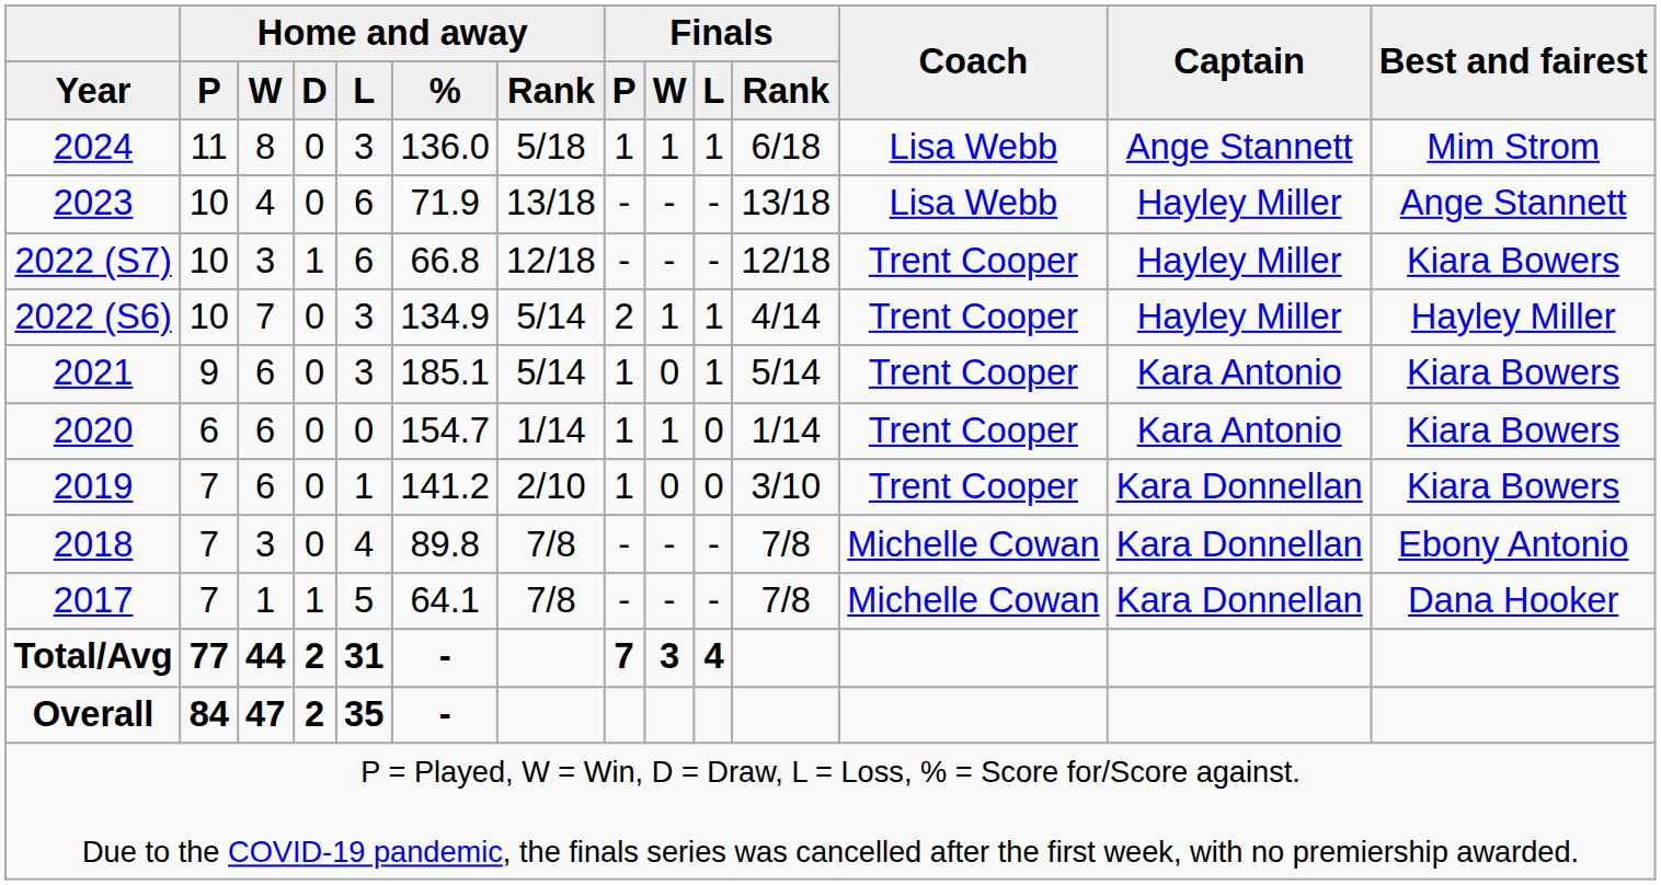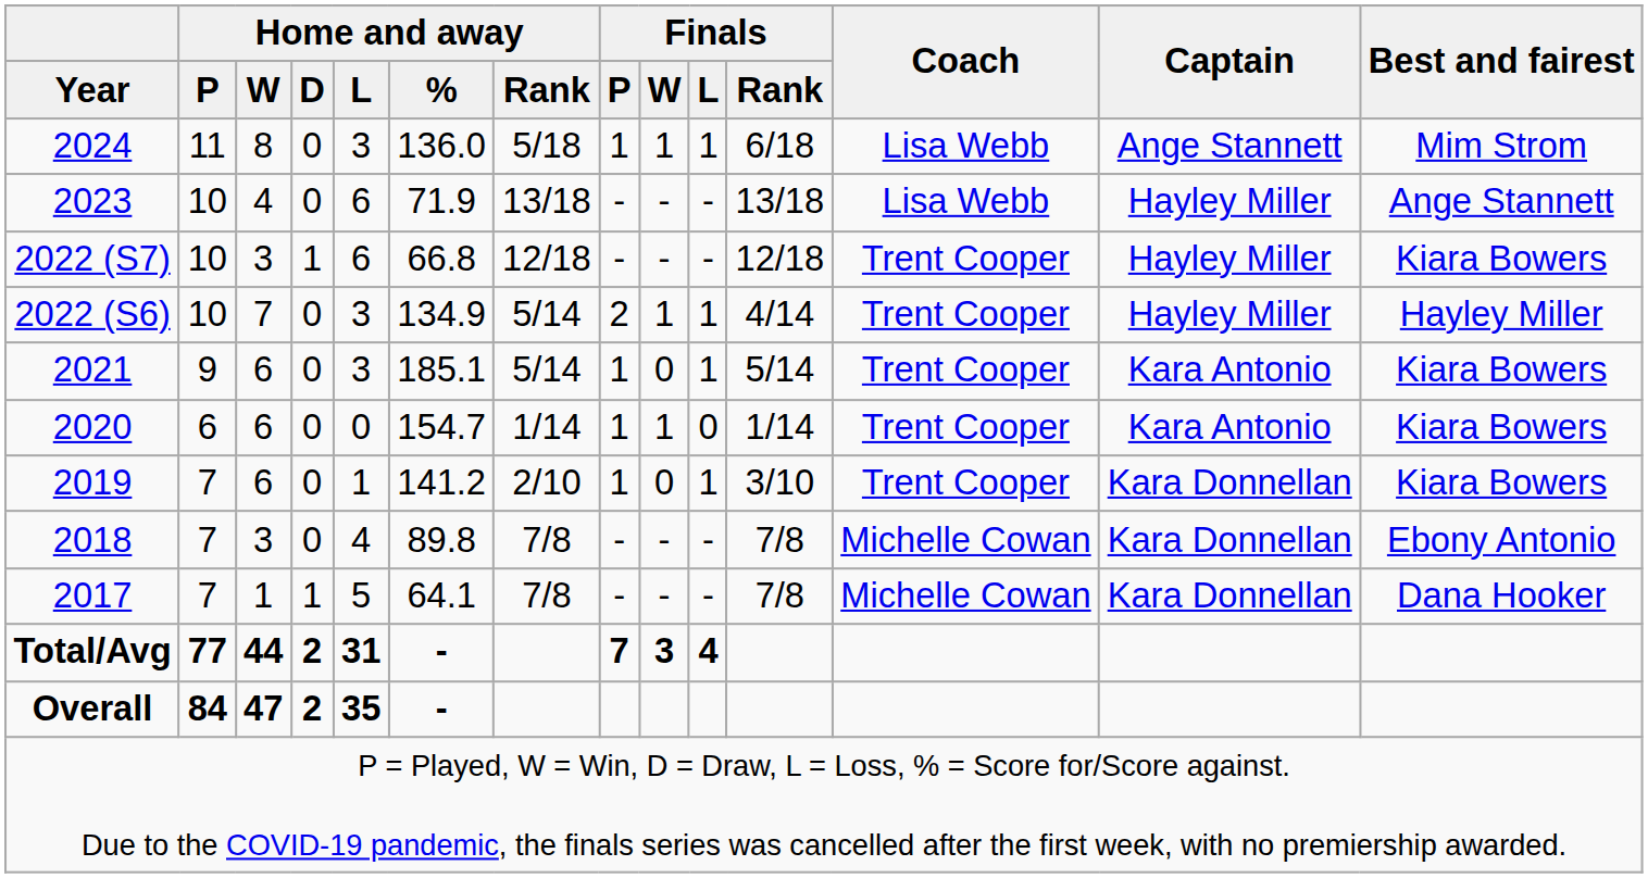2019 | column 10: 0 -> 1
